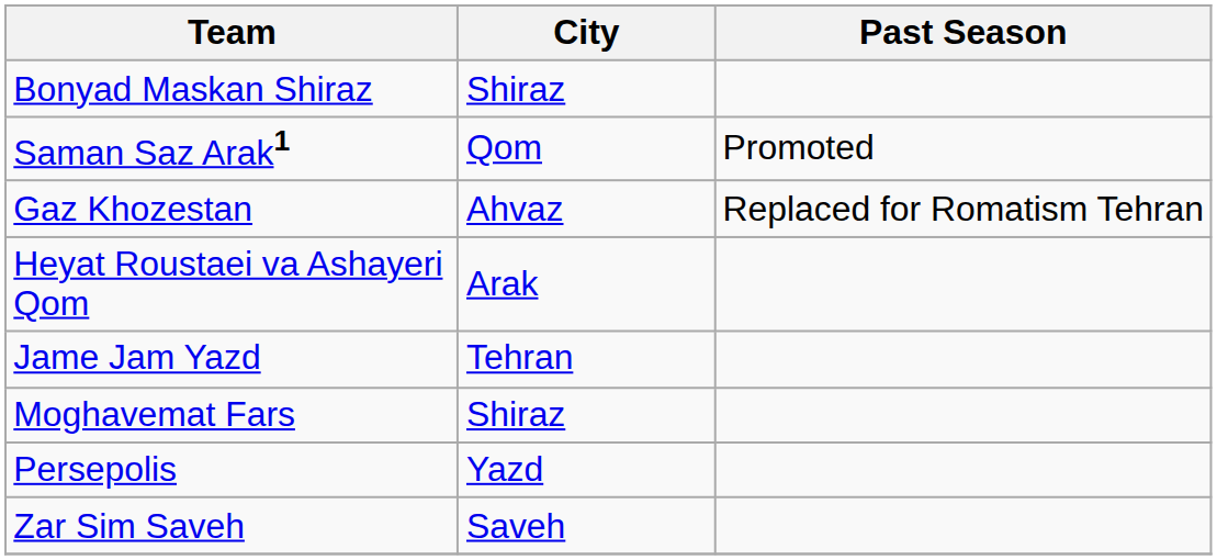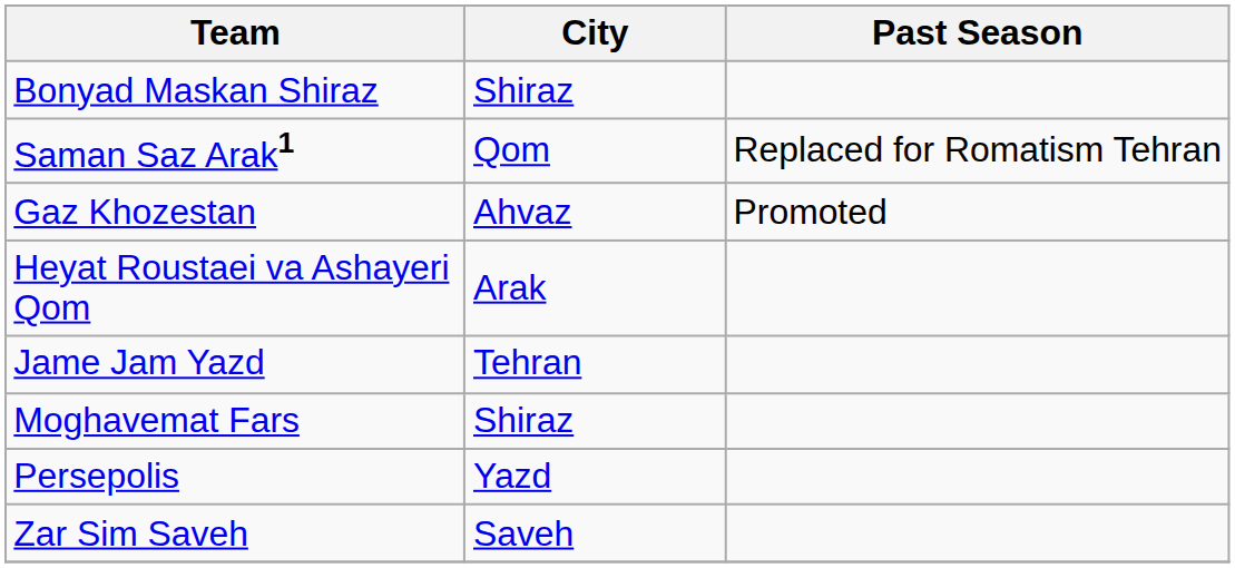Saman Saz Arak1 | Past Season: Promoted -> Replaced for Romatism Tehran
Gaz Khozestan | Past Season: Replaced for Romatism Tehran -> Promoted
